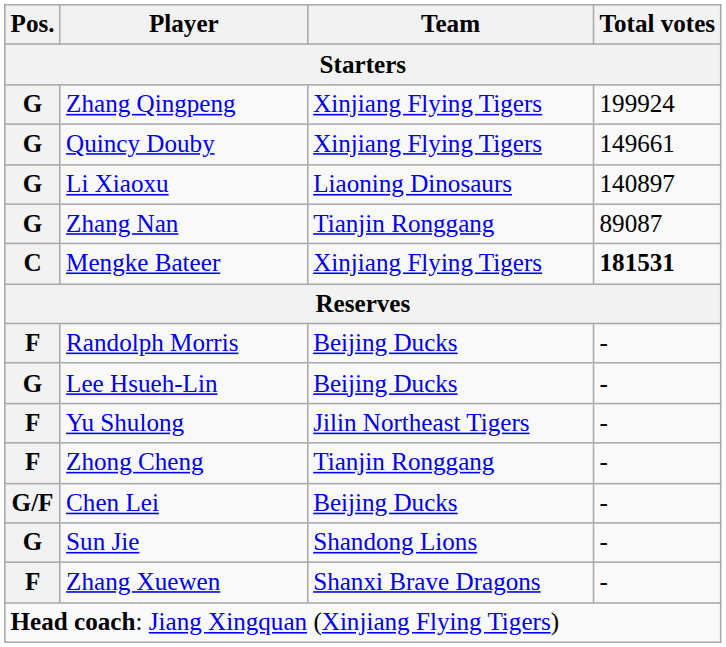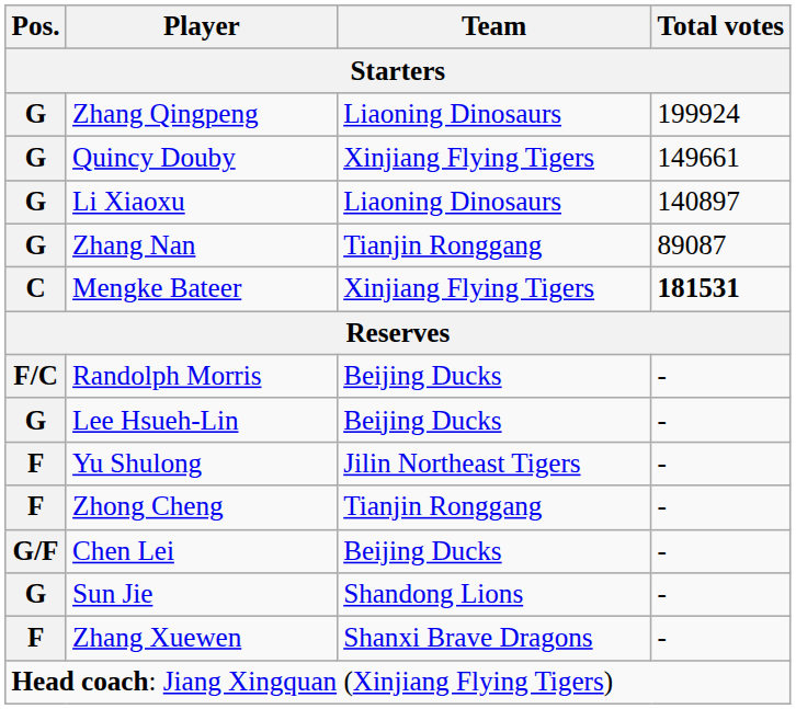Zhang Qingpeng | Team: Xinjiang Flying Tigers -> Liaoning Dinosaurs
Randolph Morris | Pos.: F -> F/C
